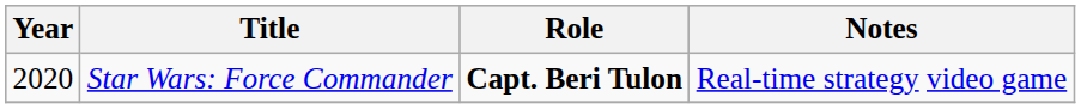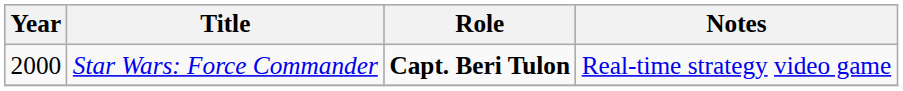Star Wars: Force Commander | Year: 2020 -> 2000
